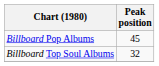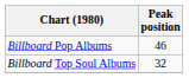Billboard Pop Albums | Peak position: 45 -> 46
